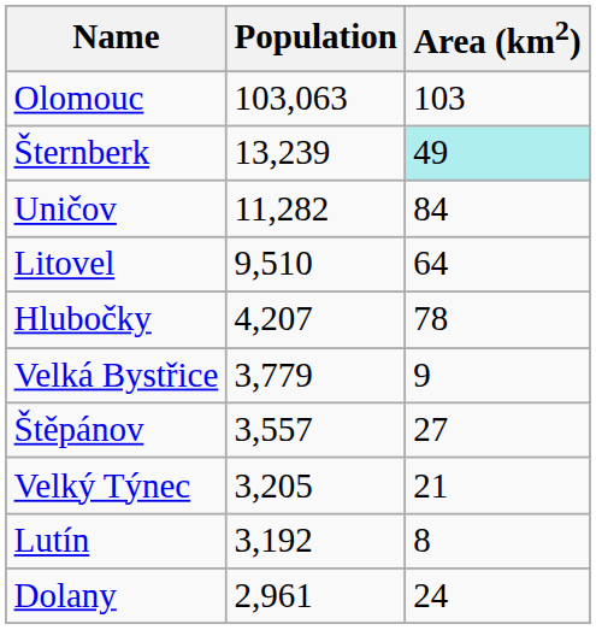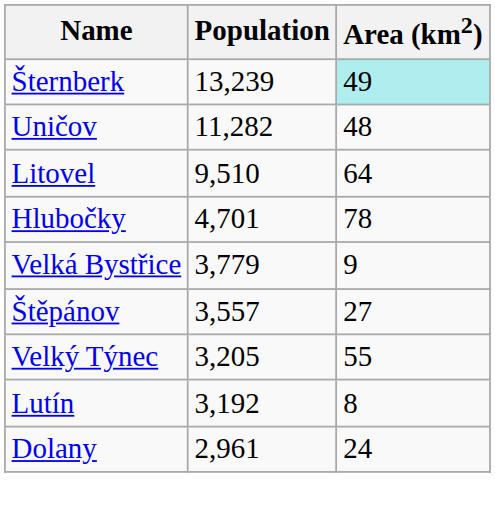- row: Olomouc | 103,063 | 103
Uničov | Area (km2): 84 -> 48
Hlubočky | Population: 4,207 -> 4,701
Velký Týnec | Area (km2): 21 -> 55
